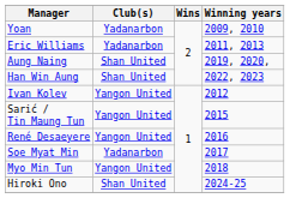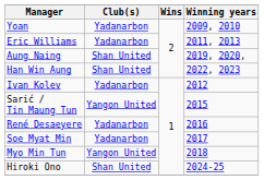Ivan Kolev | Club(s): Yangon United -> Yadanarbon
René Desaeyere | Club(s): Yangon United -> Yadanarbon
